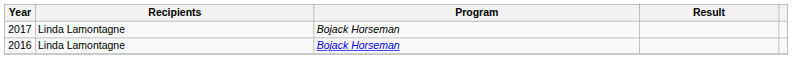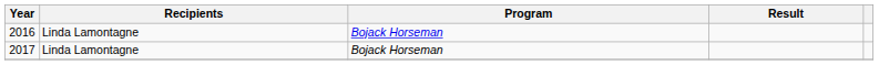rows swapped: 2016 <-> 2017
